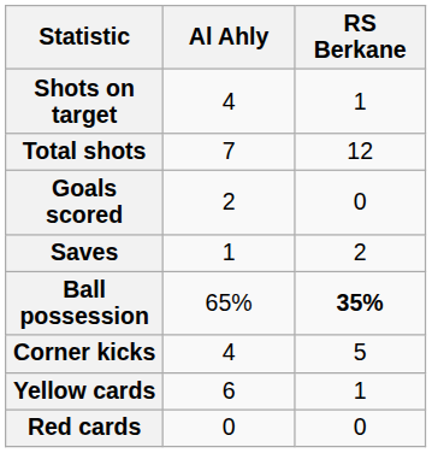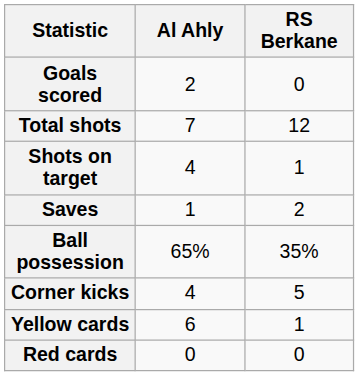rows swapped: Goals scored <-> Shots on target
Ball possession | RS Berkane: bold -> normal
